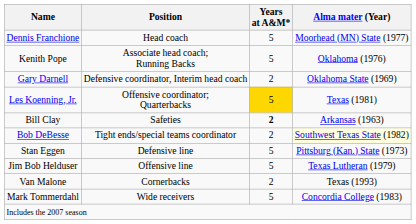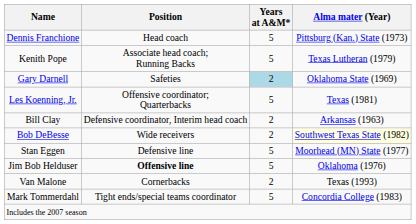Dennis Franchione | Alma mater (Year): Moorhead (MN) State (1977) -> Pittsburg (Kan.) State (1973)
Kenith Pope | Alma mater (Year): Oklahoma (1976) -> Texas Lutheran (1979)
Gary Darnell | Position: Defensive coordinator, Interim head coach -> Safeties
Gary Darnell | Years at A&M*: no background -> lightblue background
Les Koenning, Jr. | Years at A&M*: gold background -> no background
Bill Clay | Position: Safeties -> Defensive coordinator, Interim head coach
Bill Clay | Years at A&M*: bold -> normal
Bob DeBesse | Position: Tight ends/special teams coordinator -> Wide receivers
Stan Eggen | Alma mater (Year): Pittsburg (Kan.) State (1973) -> Moorhead (MN) State (1977)
Jim Bob Helduser | Position: normal -> bold
Jim Bob Helduser | Alma mater (Year): Texas Lutheran (1979) -> Oklahoma (1976)
Mark Tommerdahl | Position: Wide receivers -> Tight ends/special teams coordinator
